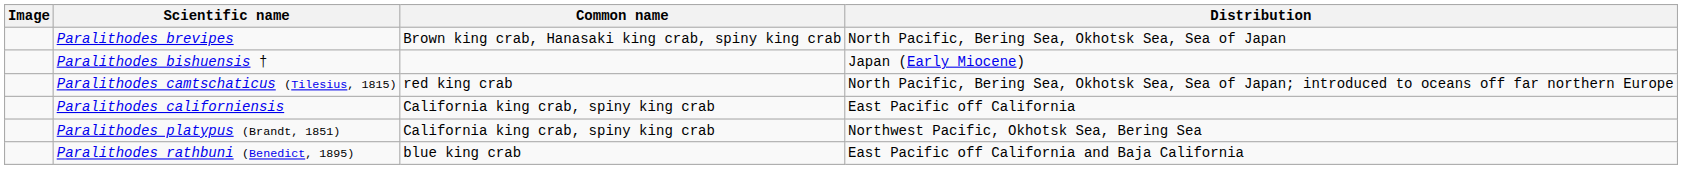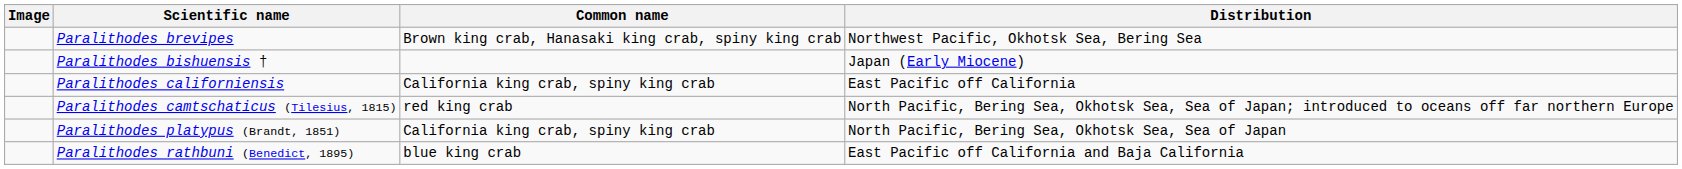Paralithodes brevipes | Distribution: North Pacific, Bering Sea, Okhotsk Sea, Sea of Japan -> Northwest Pacific, Okhotsk Sea, Bering Sea
rows swapped: Paralithodes californiensis <-> Paralithodes camtschaticus (Tilesius, 1815)
Paralithodes platypus (Brandt, 1851) | Distribution: Northwest Pacific, Okhotsk Sea, Bering Sea -> North Pacific, Bering Sea, Okhotsk Sea, Sea of Japan
